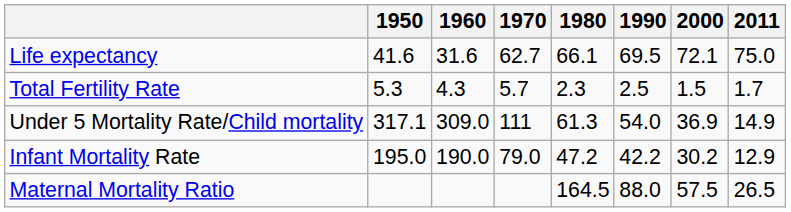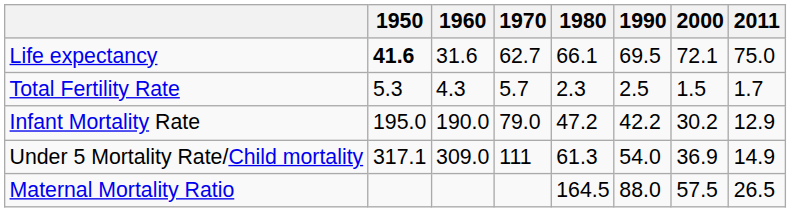Life expectancy | 1950: normal -> bold
rows swapped: Infant Mortality Rate <-> Under 5 Mortality Rate/Child mortality
